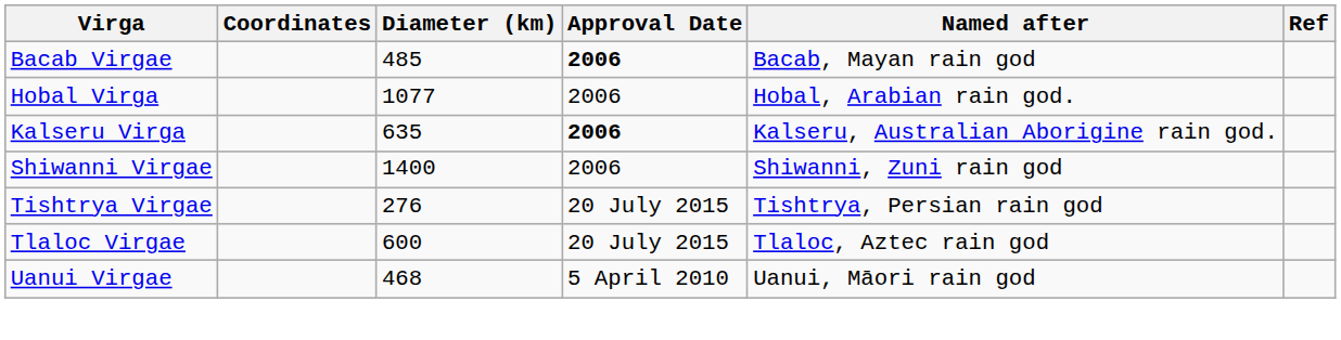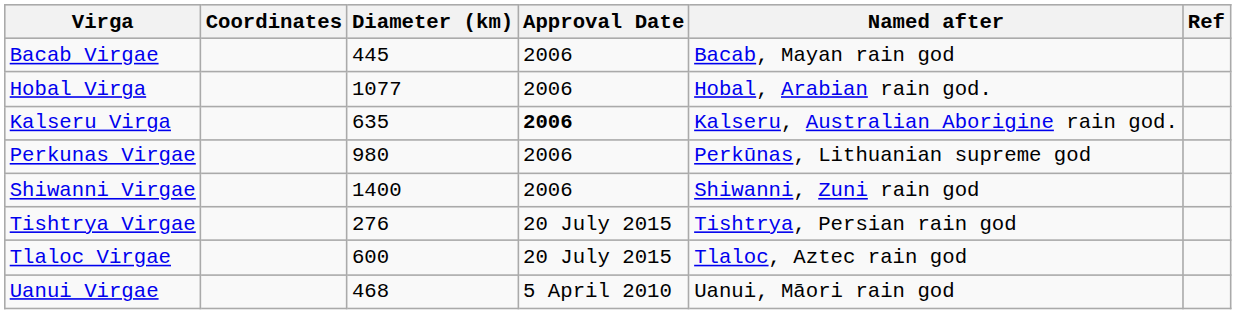Bacab Virgae | Diameter (km): 485 -> 445
Bacab Virgae | Approval Date: bold -> normal
+ row: Perkunas Virgae | 980 | 2006 | Perkūnas, Lithuanian supreme god
